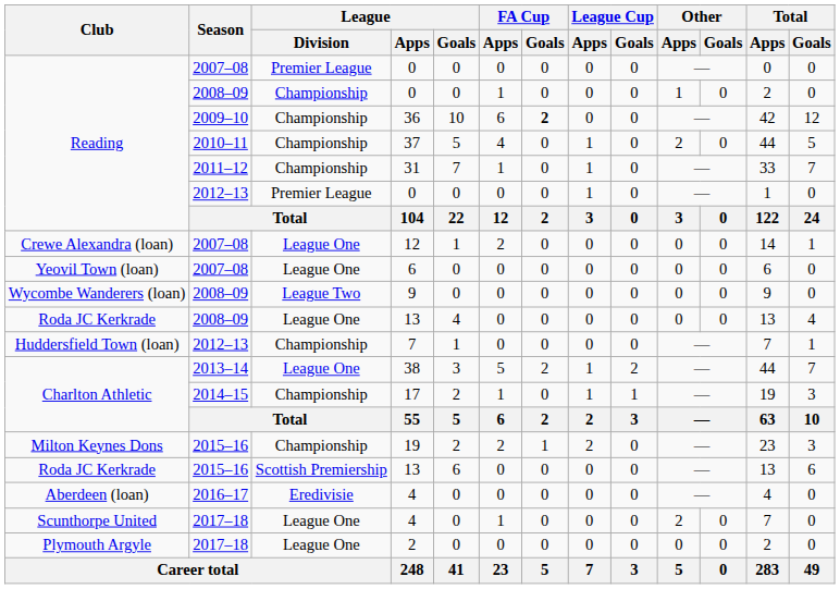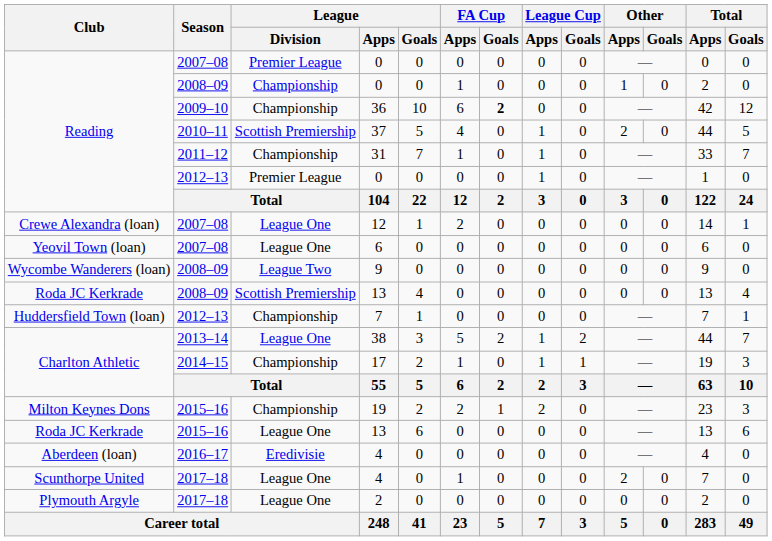37 | League / Division: Championship -> Scottish Premiership
2008–09 / 13 | League / Division: League One -> Scottish Premiership
2015–16 / 13 | League / Division: Scottish Premiership -> League One
